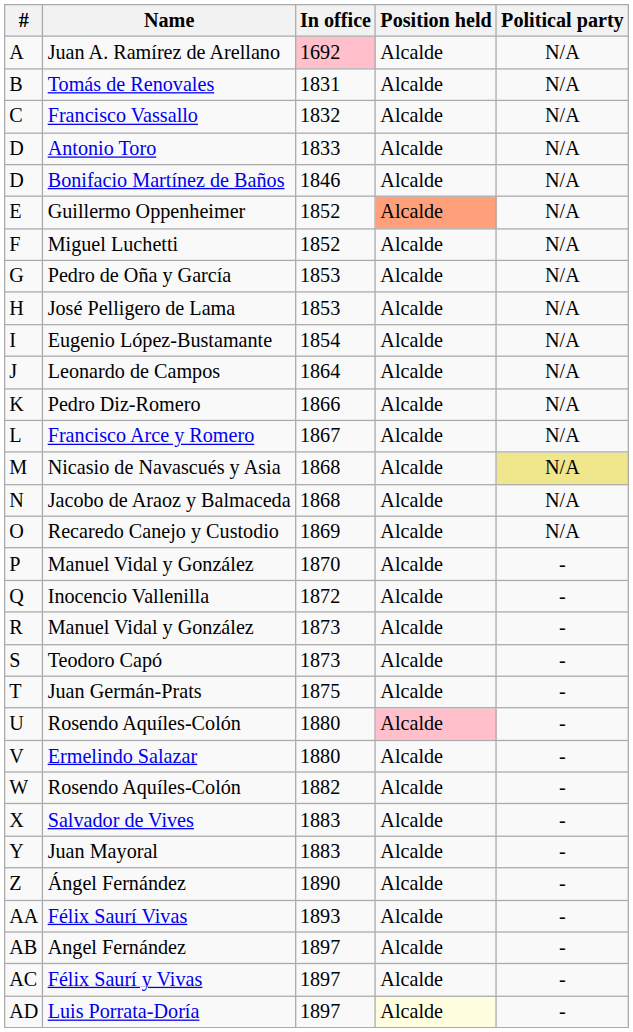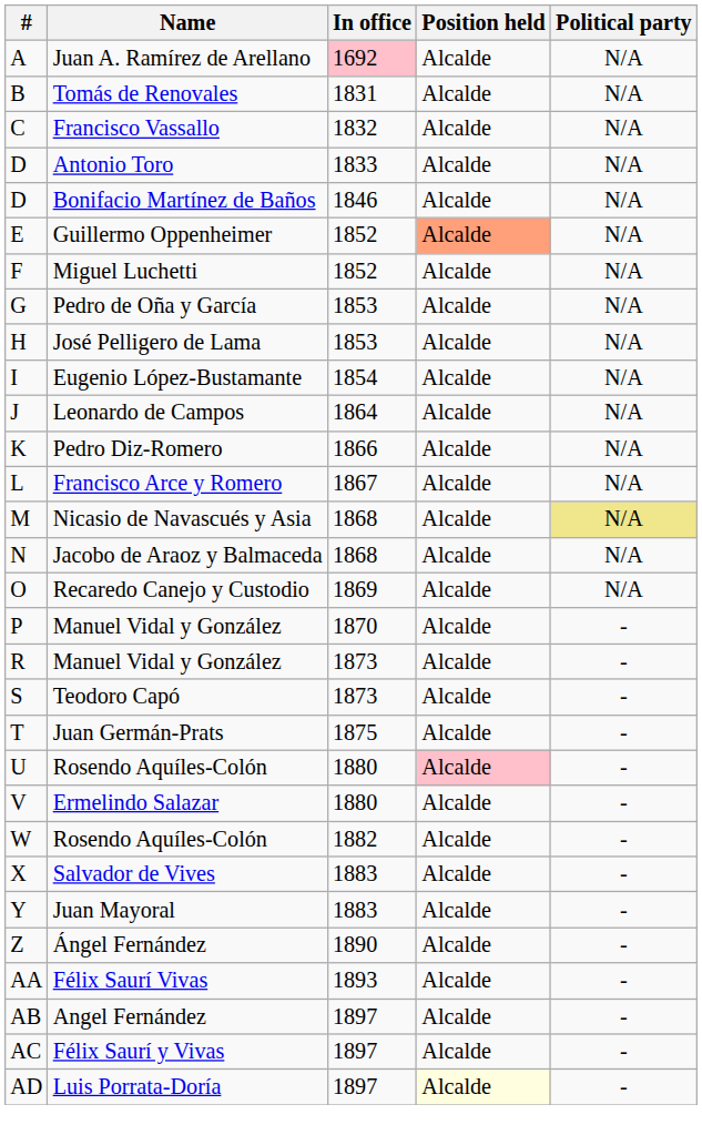- row: Q | Inocencio Vallenilla | 1872 | Alcalde | -
